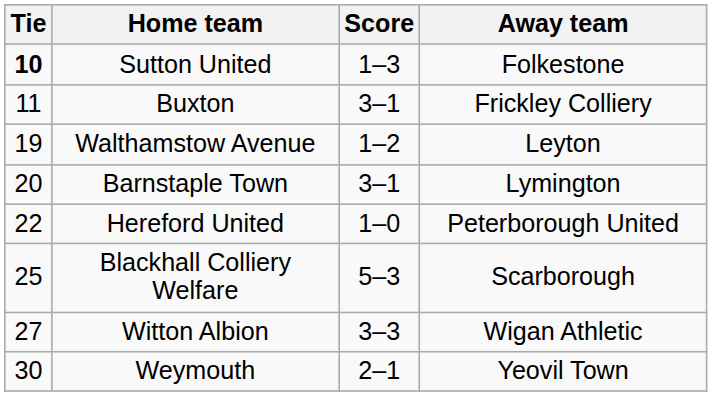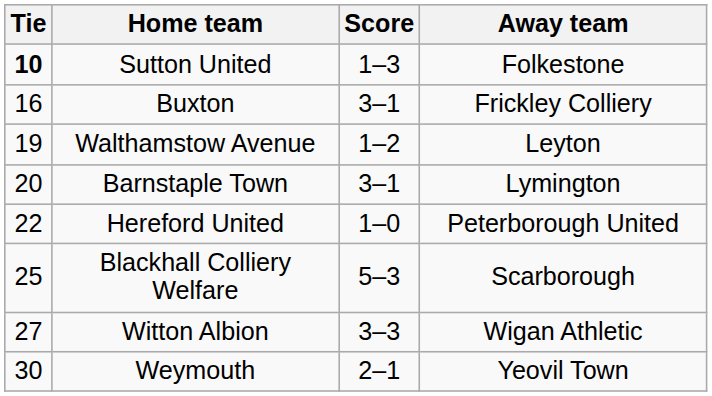Buxton | Tie: 11 -> 16
